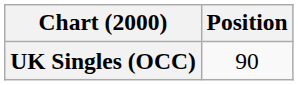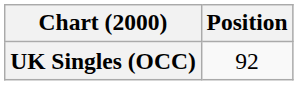UK Singles (OCC) | Position: 90 -> 92
